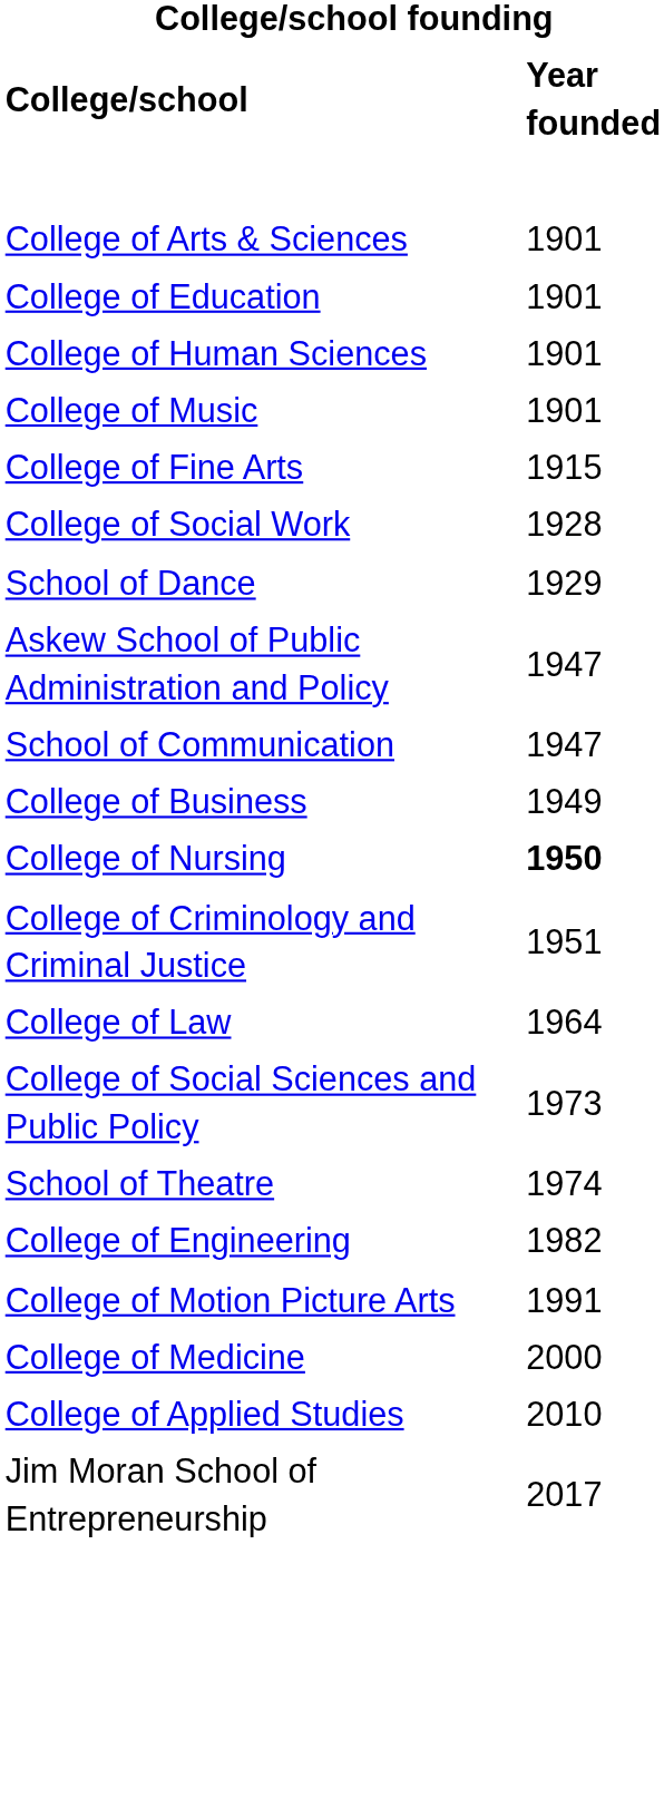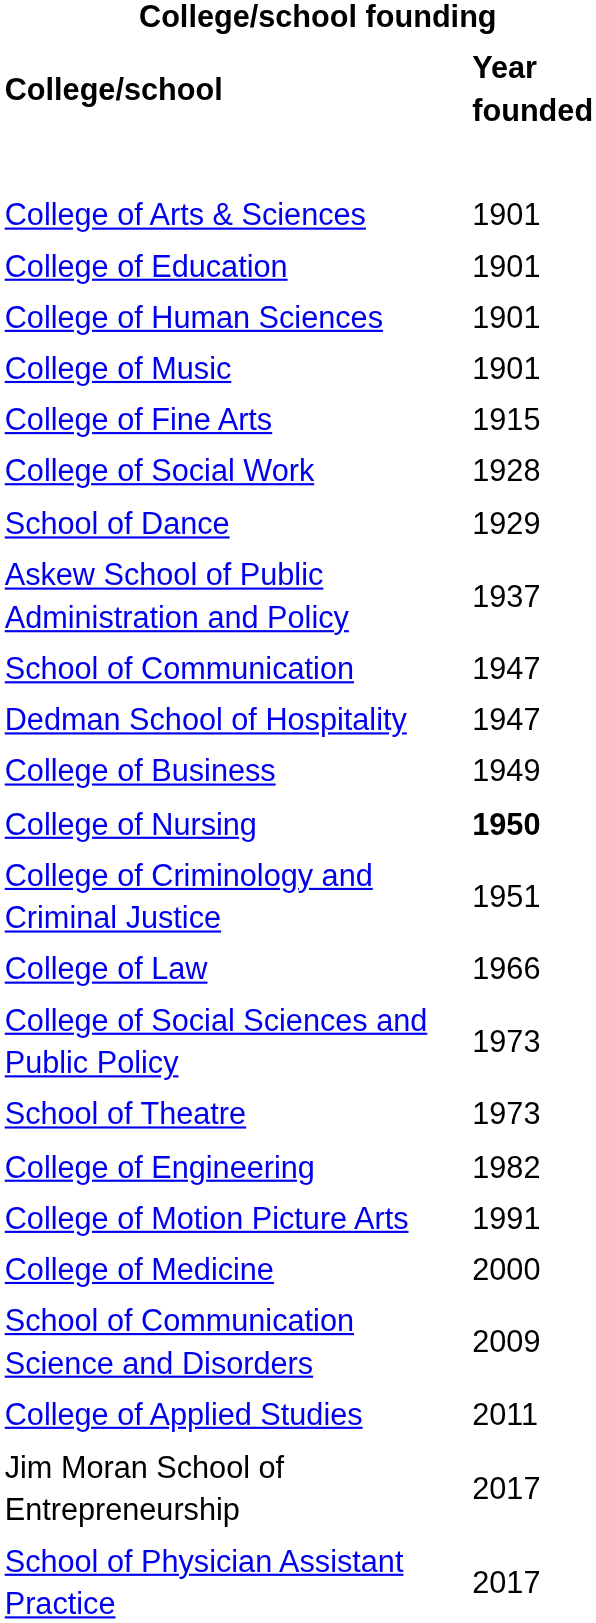Askew School of Public Administration and Policy | Year founded: 1947 -> 1937
+ row: Dedman School of Hospitality | 1947
College of Law | Year founded: 1964 -> 1966
School of Theatre | Year founded: 1974 -> 1973
+ row: School of Communication Science and Disorders | 2009
College of Applied Studies | Year founded: 2010 -> 2011
+ row: School of Physician Assistant Practice | 2017
